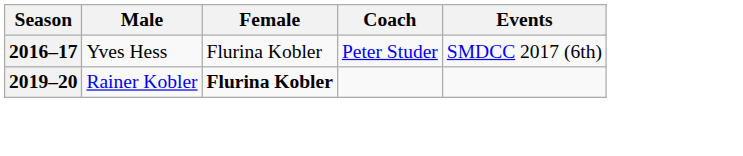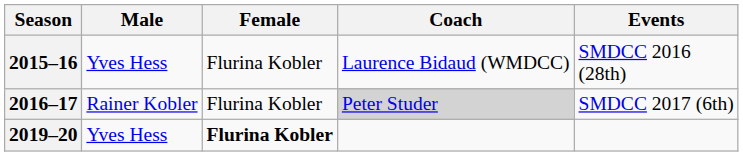+ row: 2015–16 | Yves Hess | Flurina Kobler | Laurence Bidaud (WMDCC) | SMDCC 2016 (28th)
2016–17 | Male: Yves Hess -> Rainer Kobler
2016–17 | Coach: no background -> lightgrey background
2019–20 | Male: Rainer Kobler -> Yves Hess
